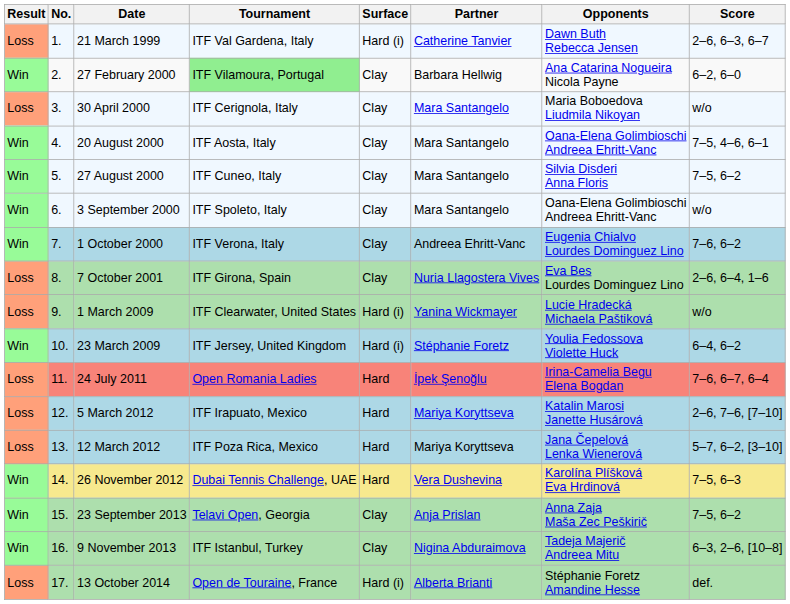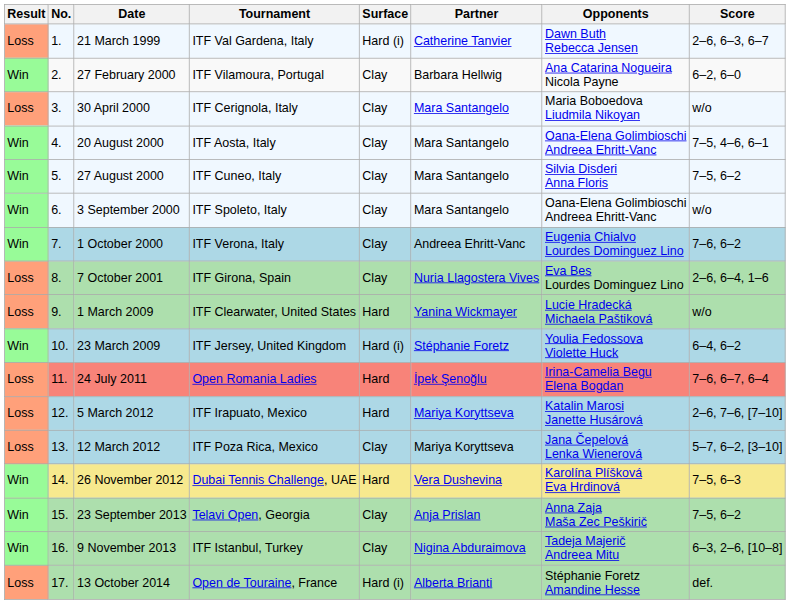27 February 2000 | Tournament: lightgreen background -> no background
1 March 2009 | Surface: Hard (i) -> Hard
12 March 2012 | Surface: Hard -> Clay
